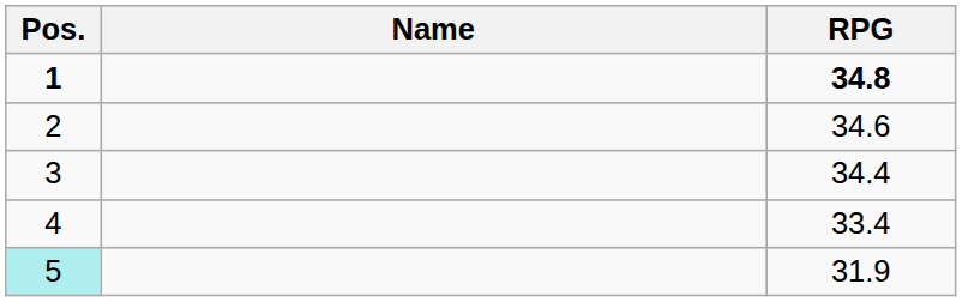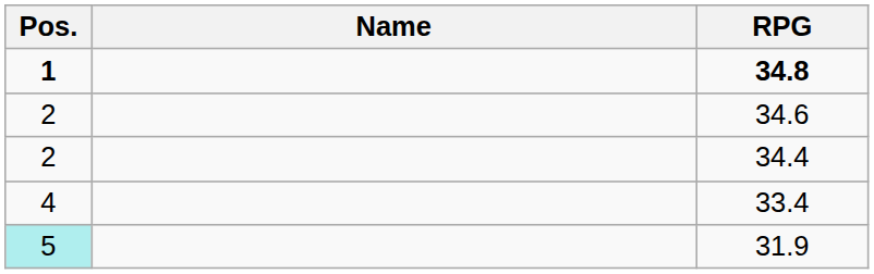34.4 | Pos.: 3 -> 2
